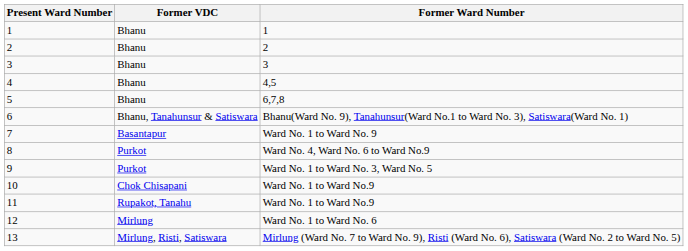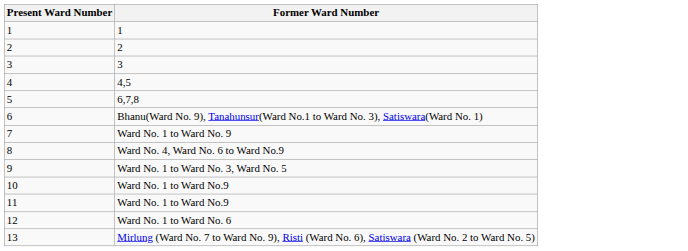- column: Former VDC | Bhanu | Bhanu | Bhanu | Bhanu | Bhanu | Bhanu, Tanahunsur & Satiswara | Basantapur | Purkot | Purkot | Chok Chisapani | Rupakot, Tanahu | Mirlung | Mirlung, Risti, Satiswara
